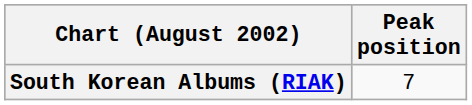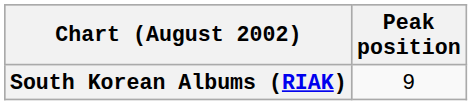South Korean Albums (RIAK) | Peak position: 7 -> 9
